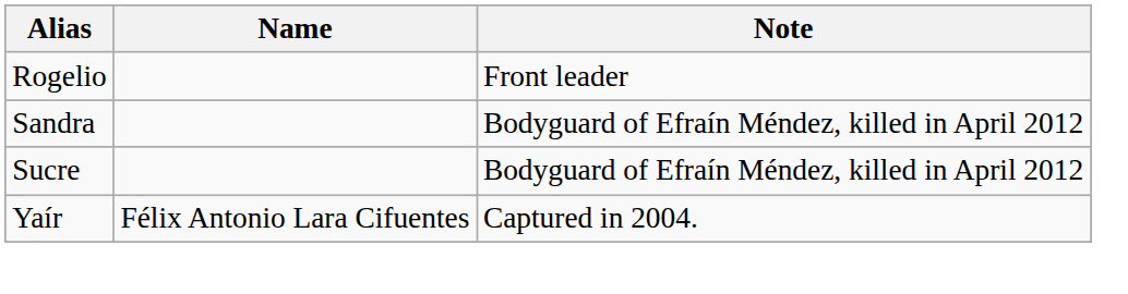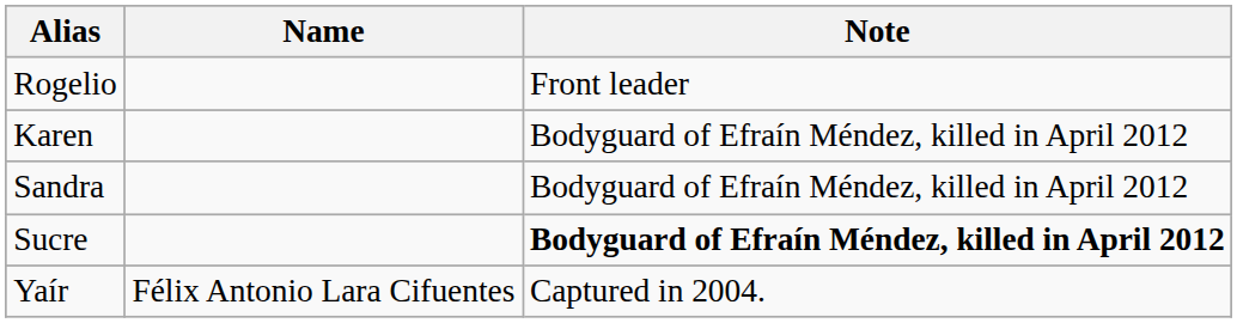+ row: Karen | Bodyguard of Efraín Méndez, killed in April 2012
Sucre | Note: normal -> bold
